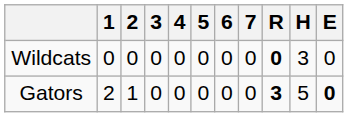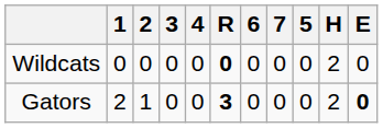columns swapped: 5 <-> R
Wildcats | H: 3 -> 2
Gators | H: 5 -> 2
